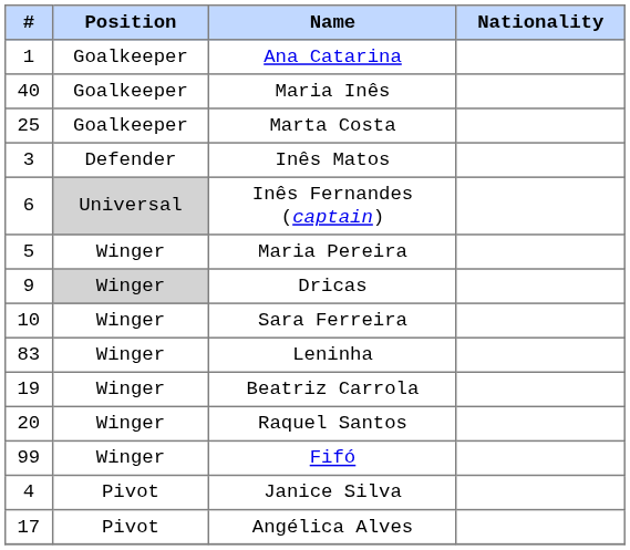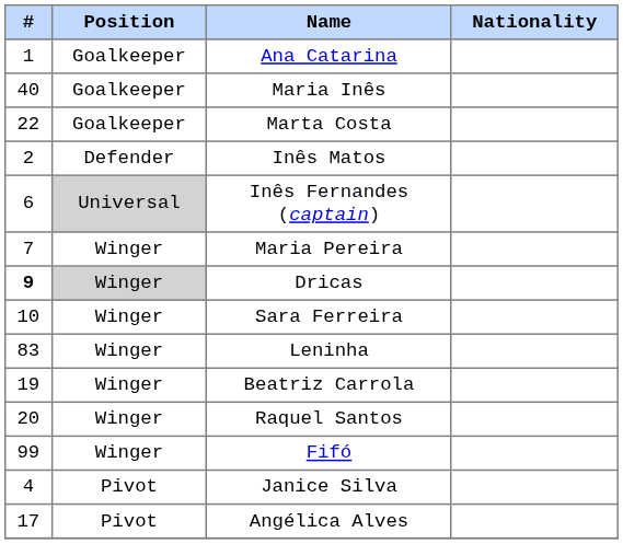Marta Costa | #: 25 -> 22
Inês Matos | #: 3 -> 2
Maria Pereira | #: 5 -> 7
Dricas | #: normal -> bold
